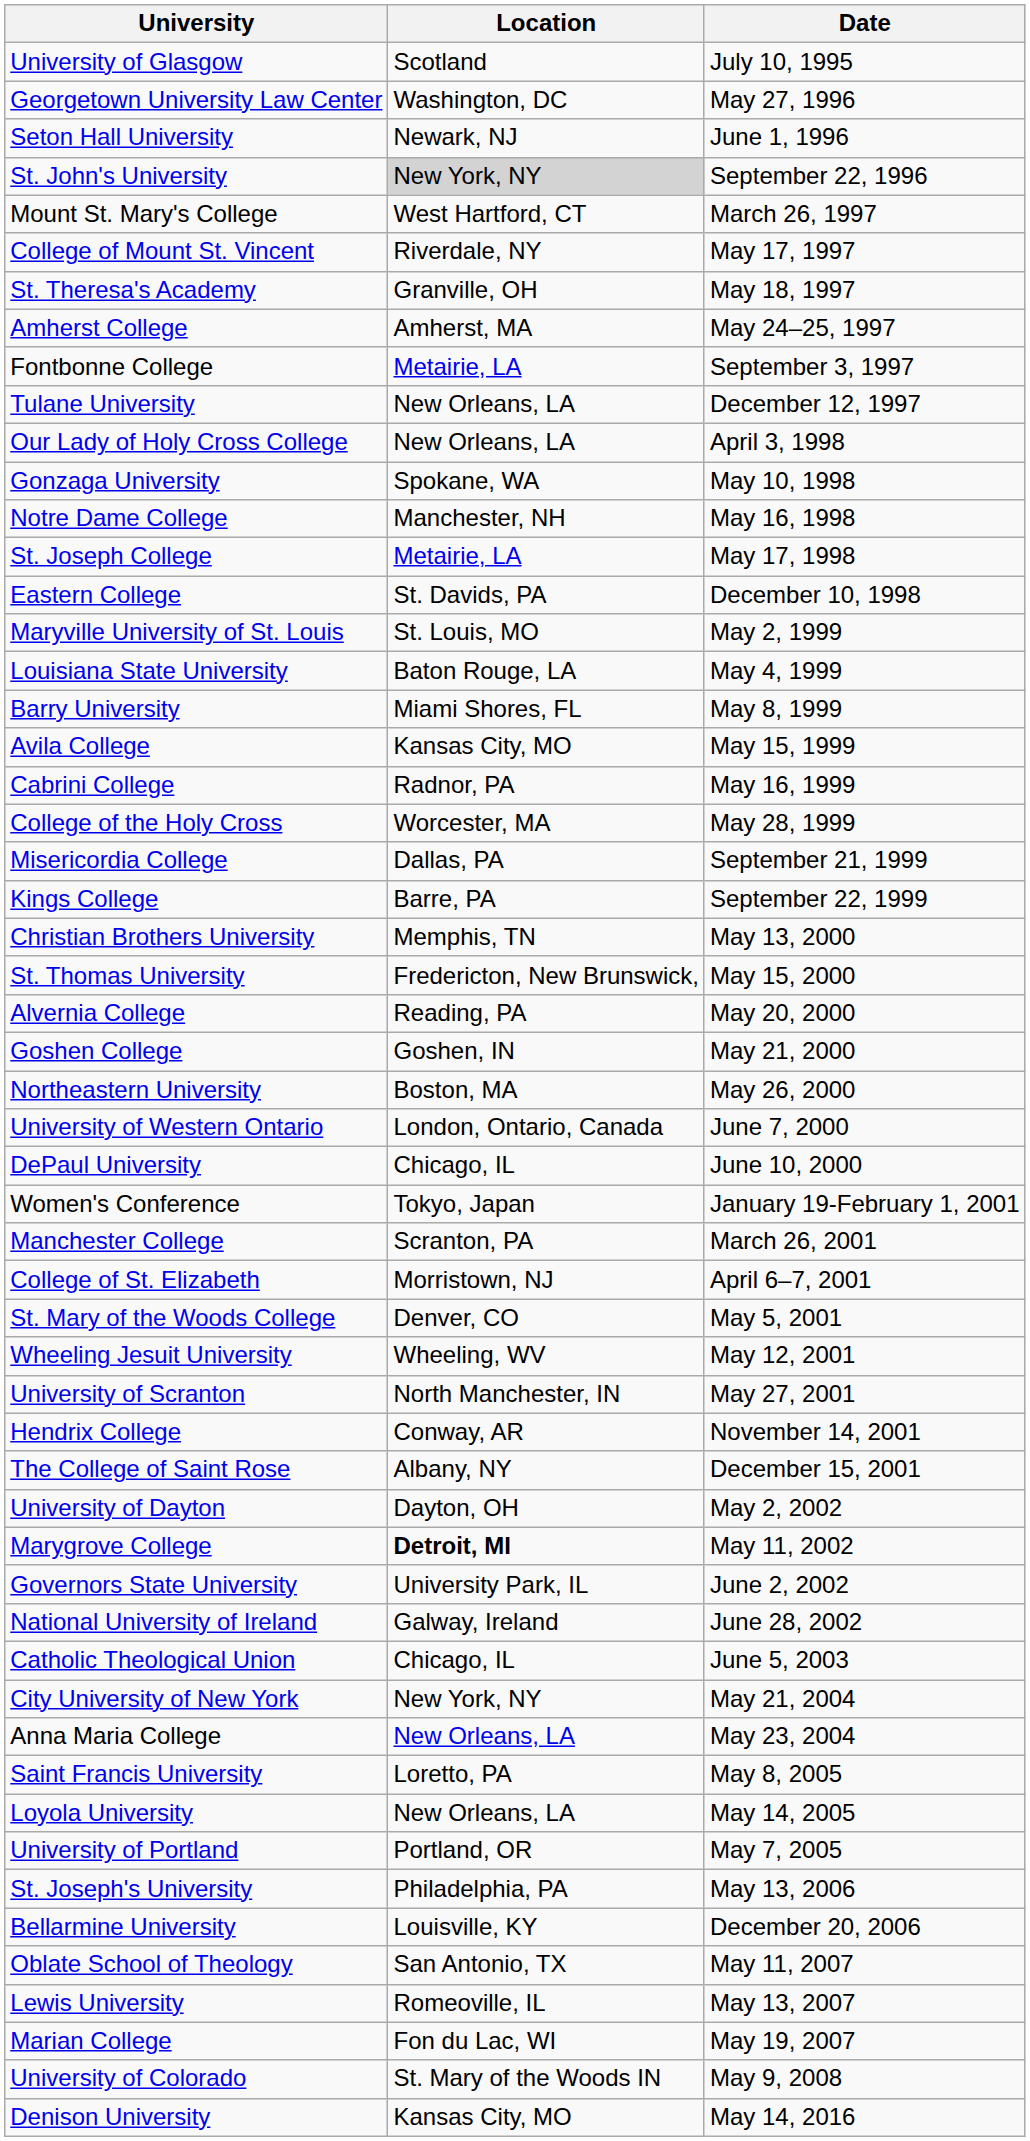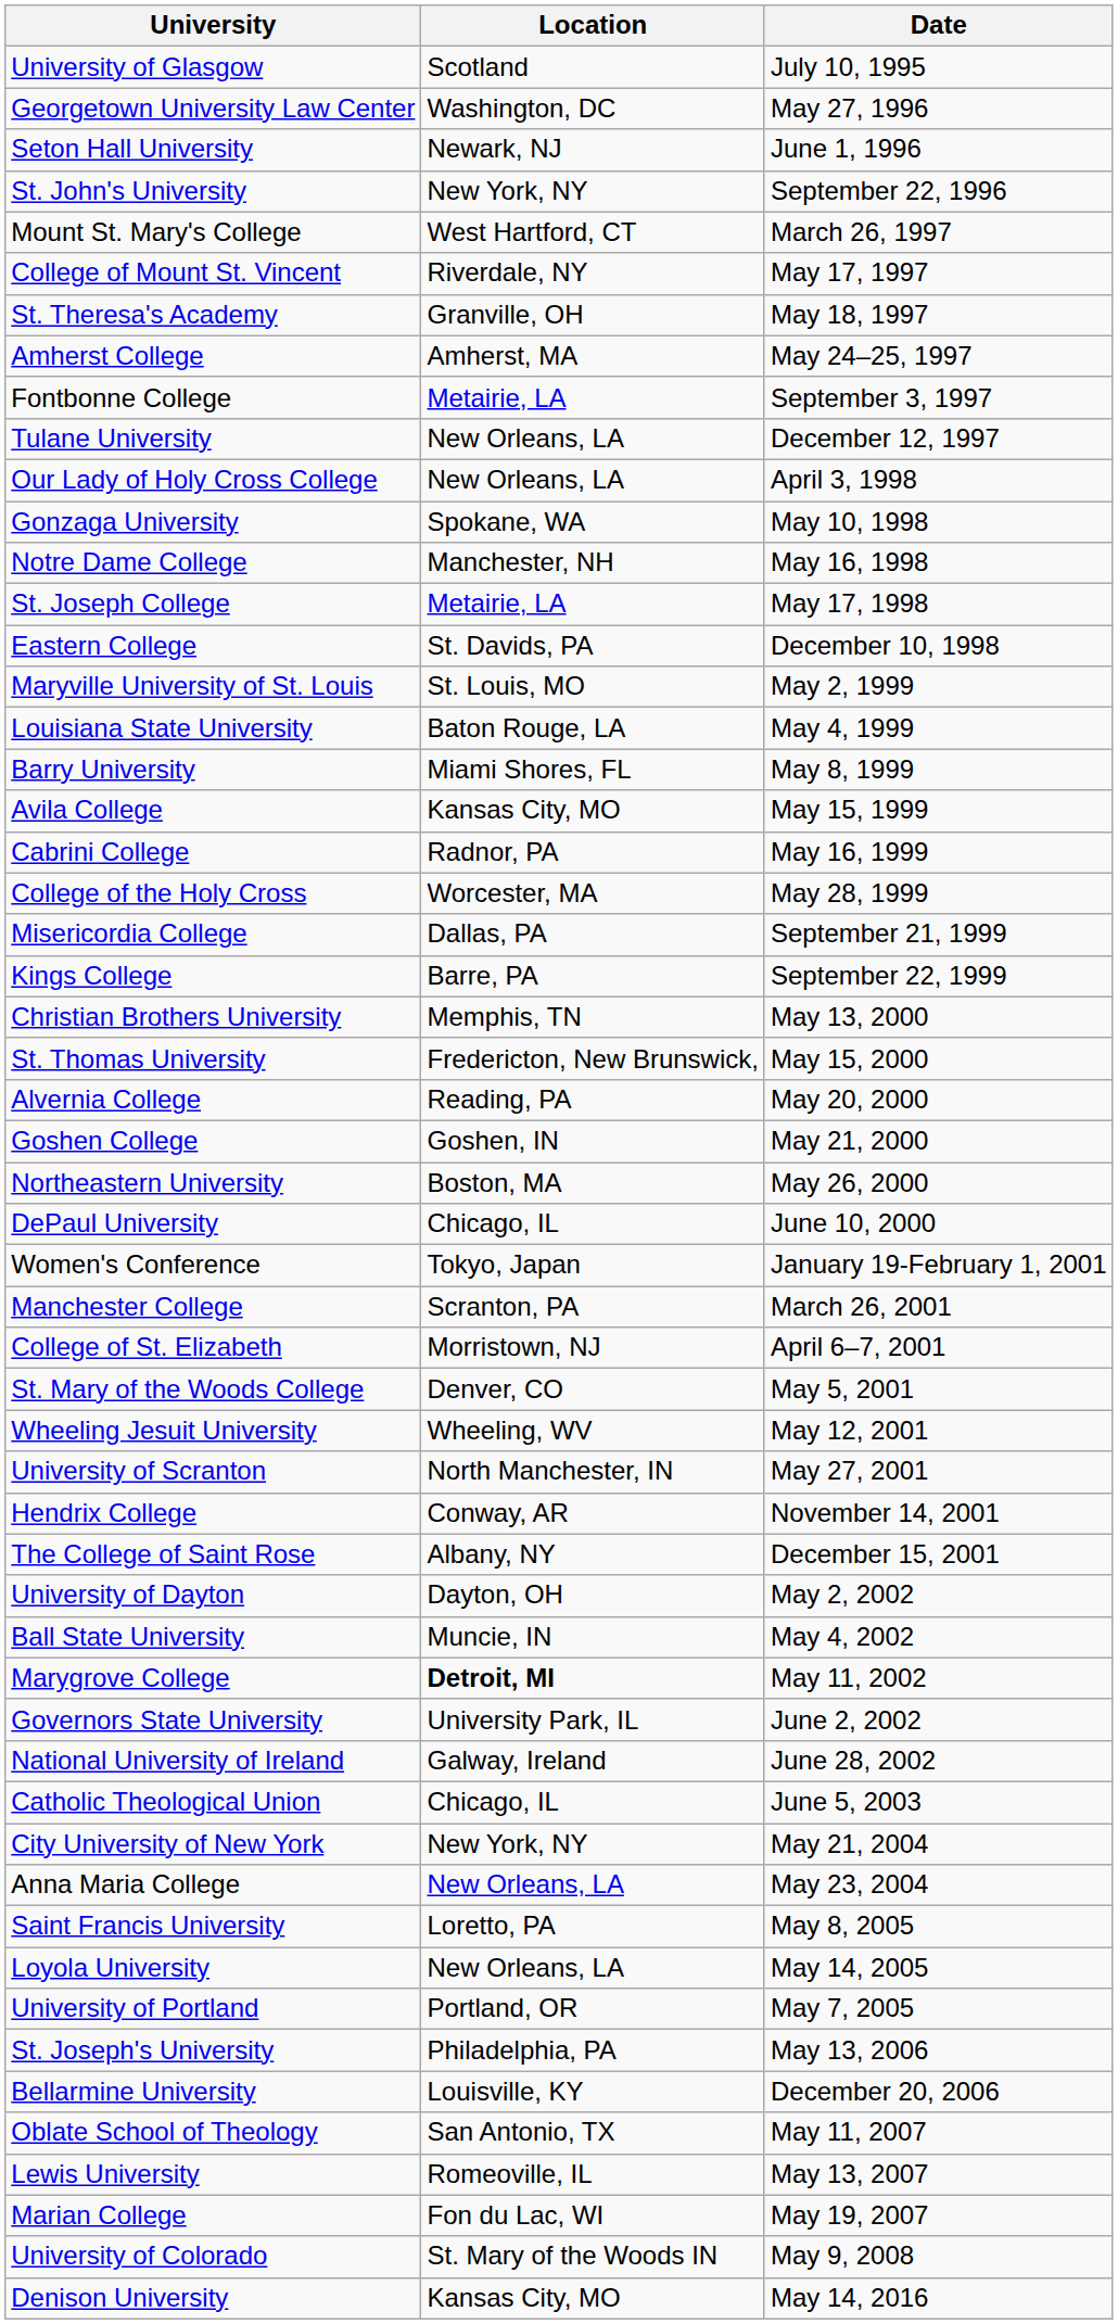St. John's University | Location: lightgrey background -> no background
- row: University of Western Ontario | London, Ontario, Canada | June 7, 2000
+ row: Ball State University | Muncie, IN | May 4, 2002
